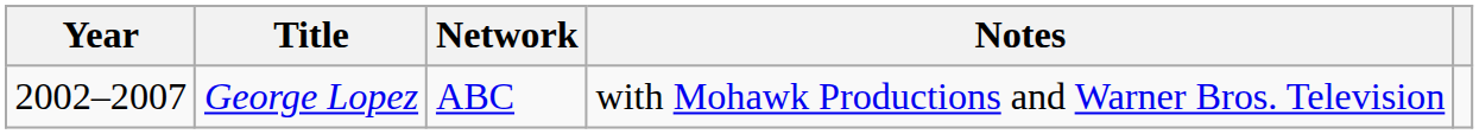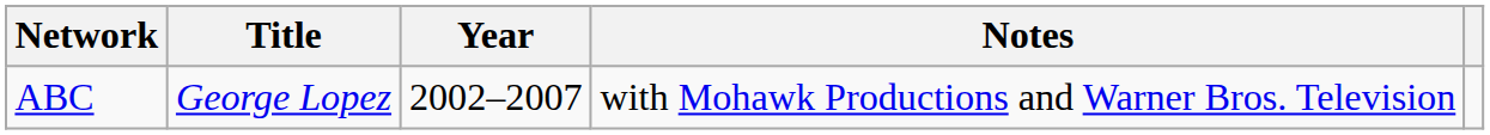columns swapped: Year <-> Network
